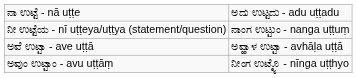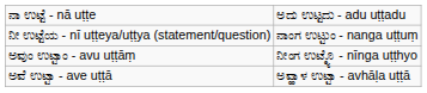rows swapped: ಅವುಂ ಉಟ್ಟಾಂ - avu uṭṭāṃ <-> ಅವೆ ಉಟ್ಟಾ - ave uṭṭā
